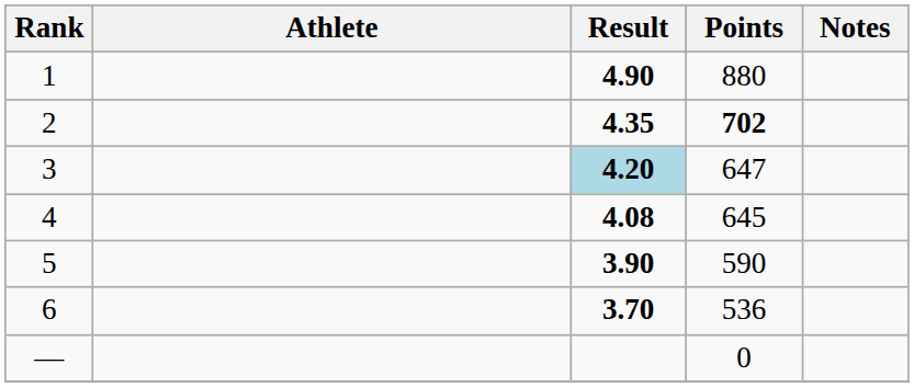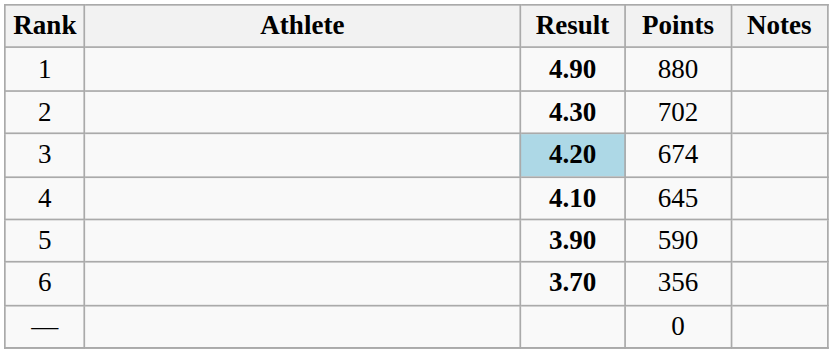2 | Result: 4.35 -> 4.30
2 | Points: bold -> normal
3 | Points: 647 -> 674
4 | Result: 4.08 -> 4.10
6 | Points: 536 -> 356
